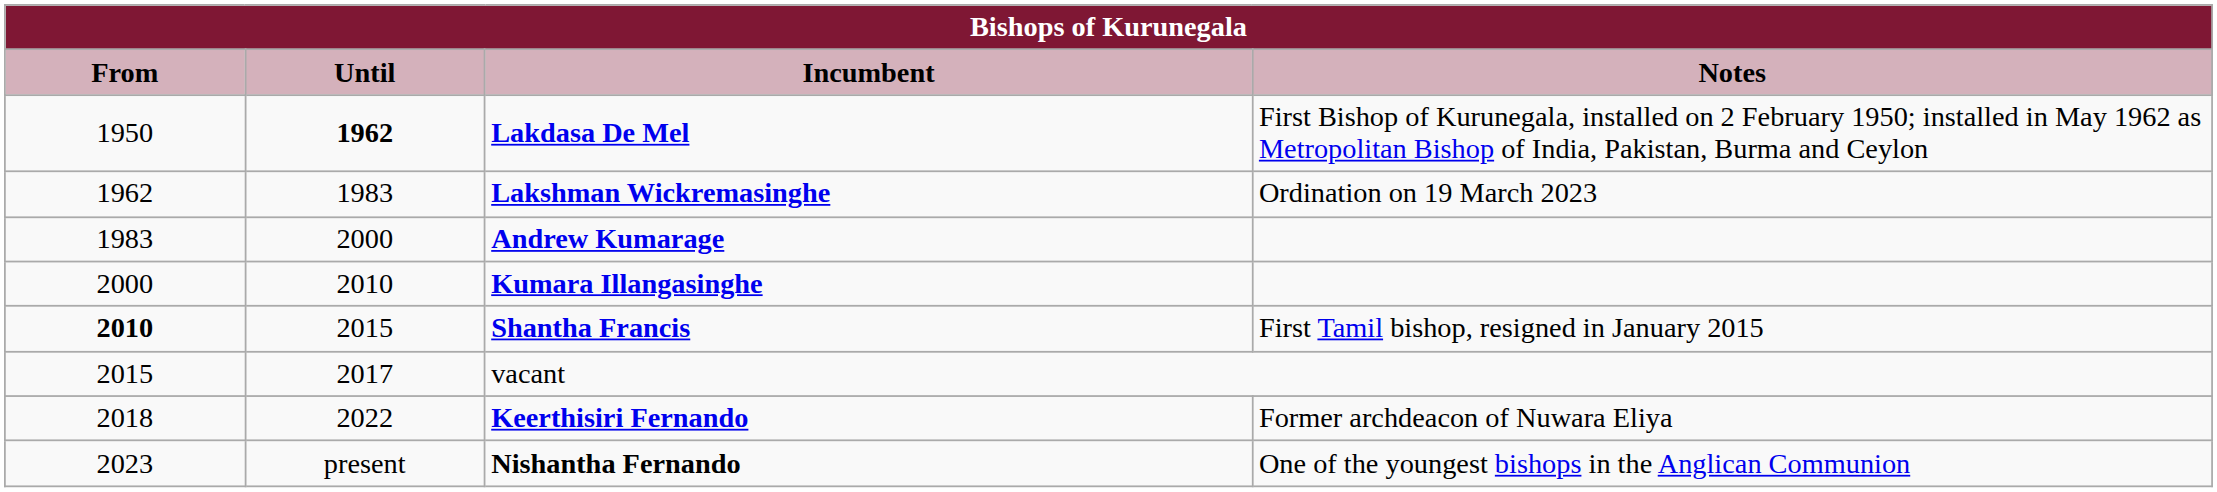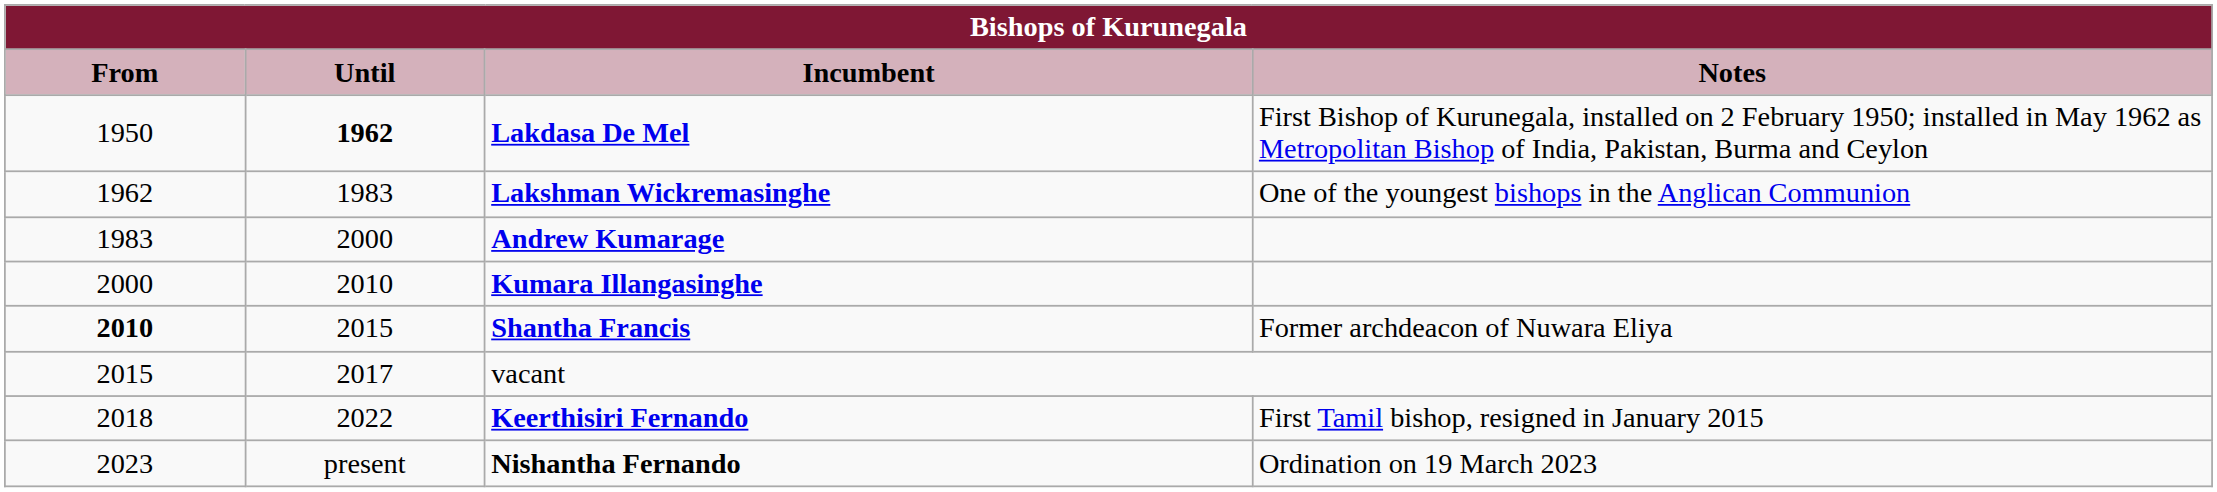Lakshman Wickremasinghe | Notes: Ordination on 19 March 2023 -> One of the youngest bishops in the Anglican Communion
Shantha Francis | Notes: First Tamil bishop, resigned in January 2015 -> Former archdeacon of Nuwara Eliya
Keerthisiri Fernando | Notes: Former archdeacon of Nuwara Eliya -> First Tamil bishop, resigned in January 2015
Nishantha Fernando | Notes: One of the youngest bishops in the Anglican Communion -> Ordination on 19 March 2023
